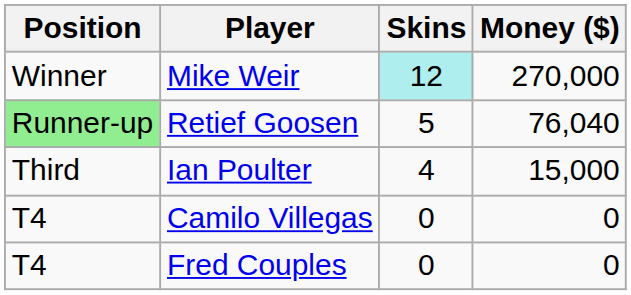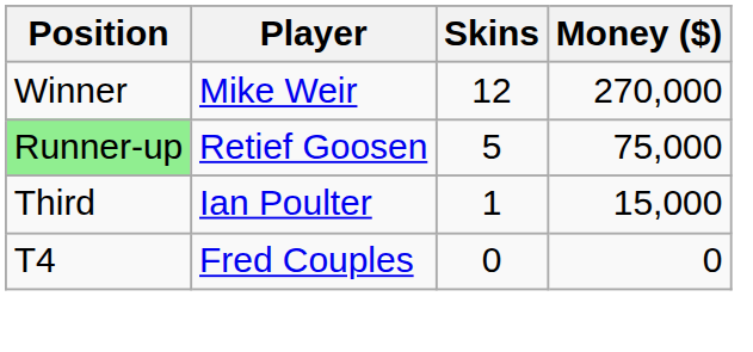Mike Weir | Skins: paleturquoise background -> no background
Retief Goosen | Money ($): 76,040 -> 75,000
Ian Poulter | Skins: 4 -> 1
- row: T4 | Camilo Villegas | 0 | 0
